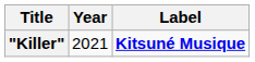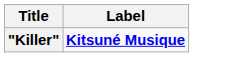- column: Year | 2021
